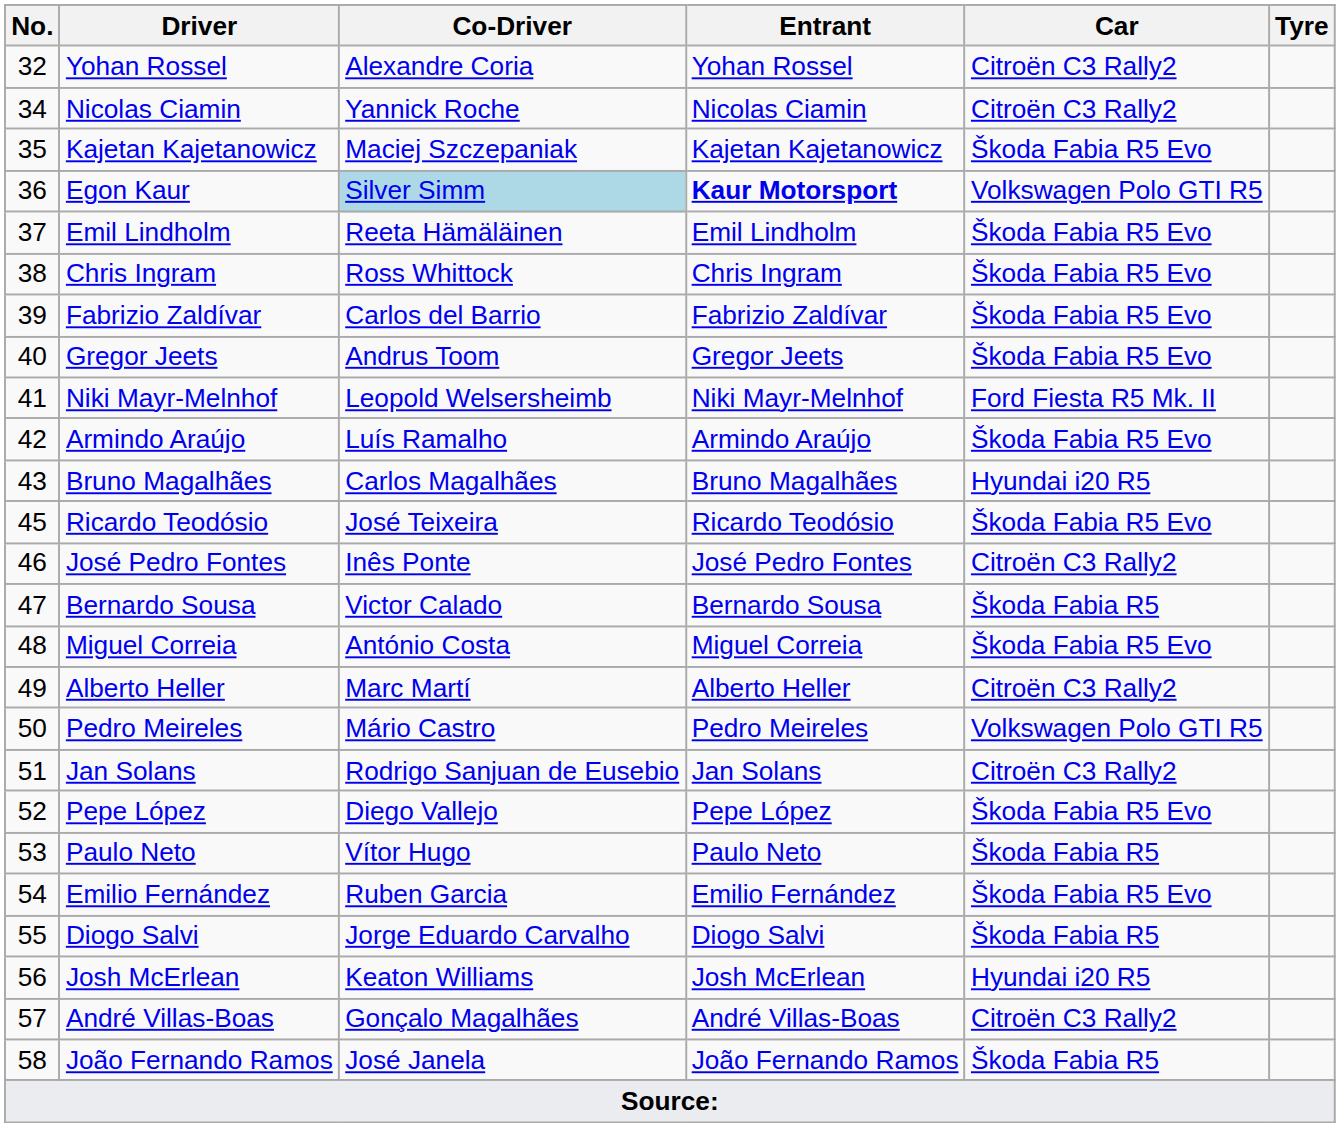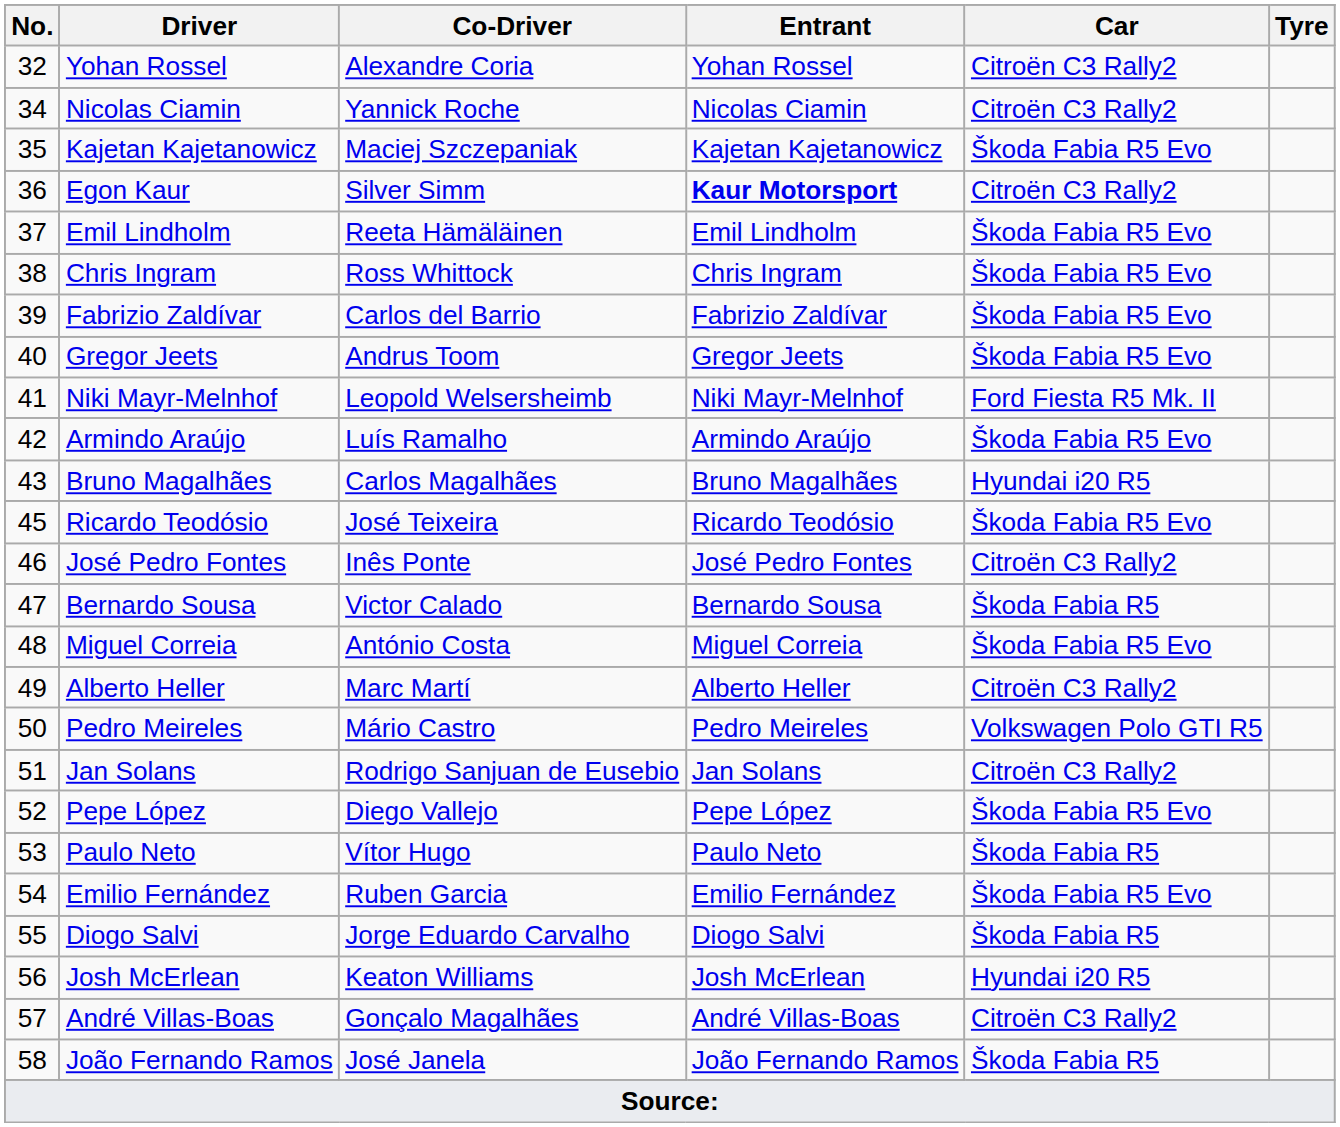Egon Kaur | Co-Driver: lightblue background -> no background
Egon Kaur | Car: Volkswagen Polo GTI R5 -> Citroën C3 Rally2
